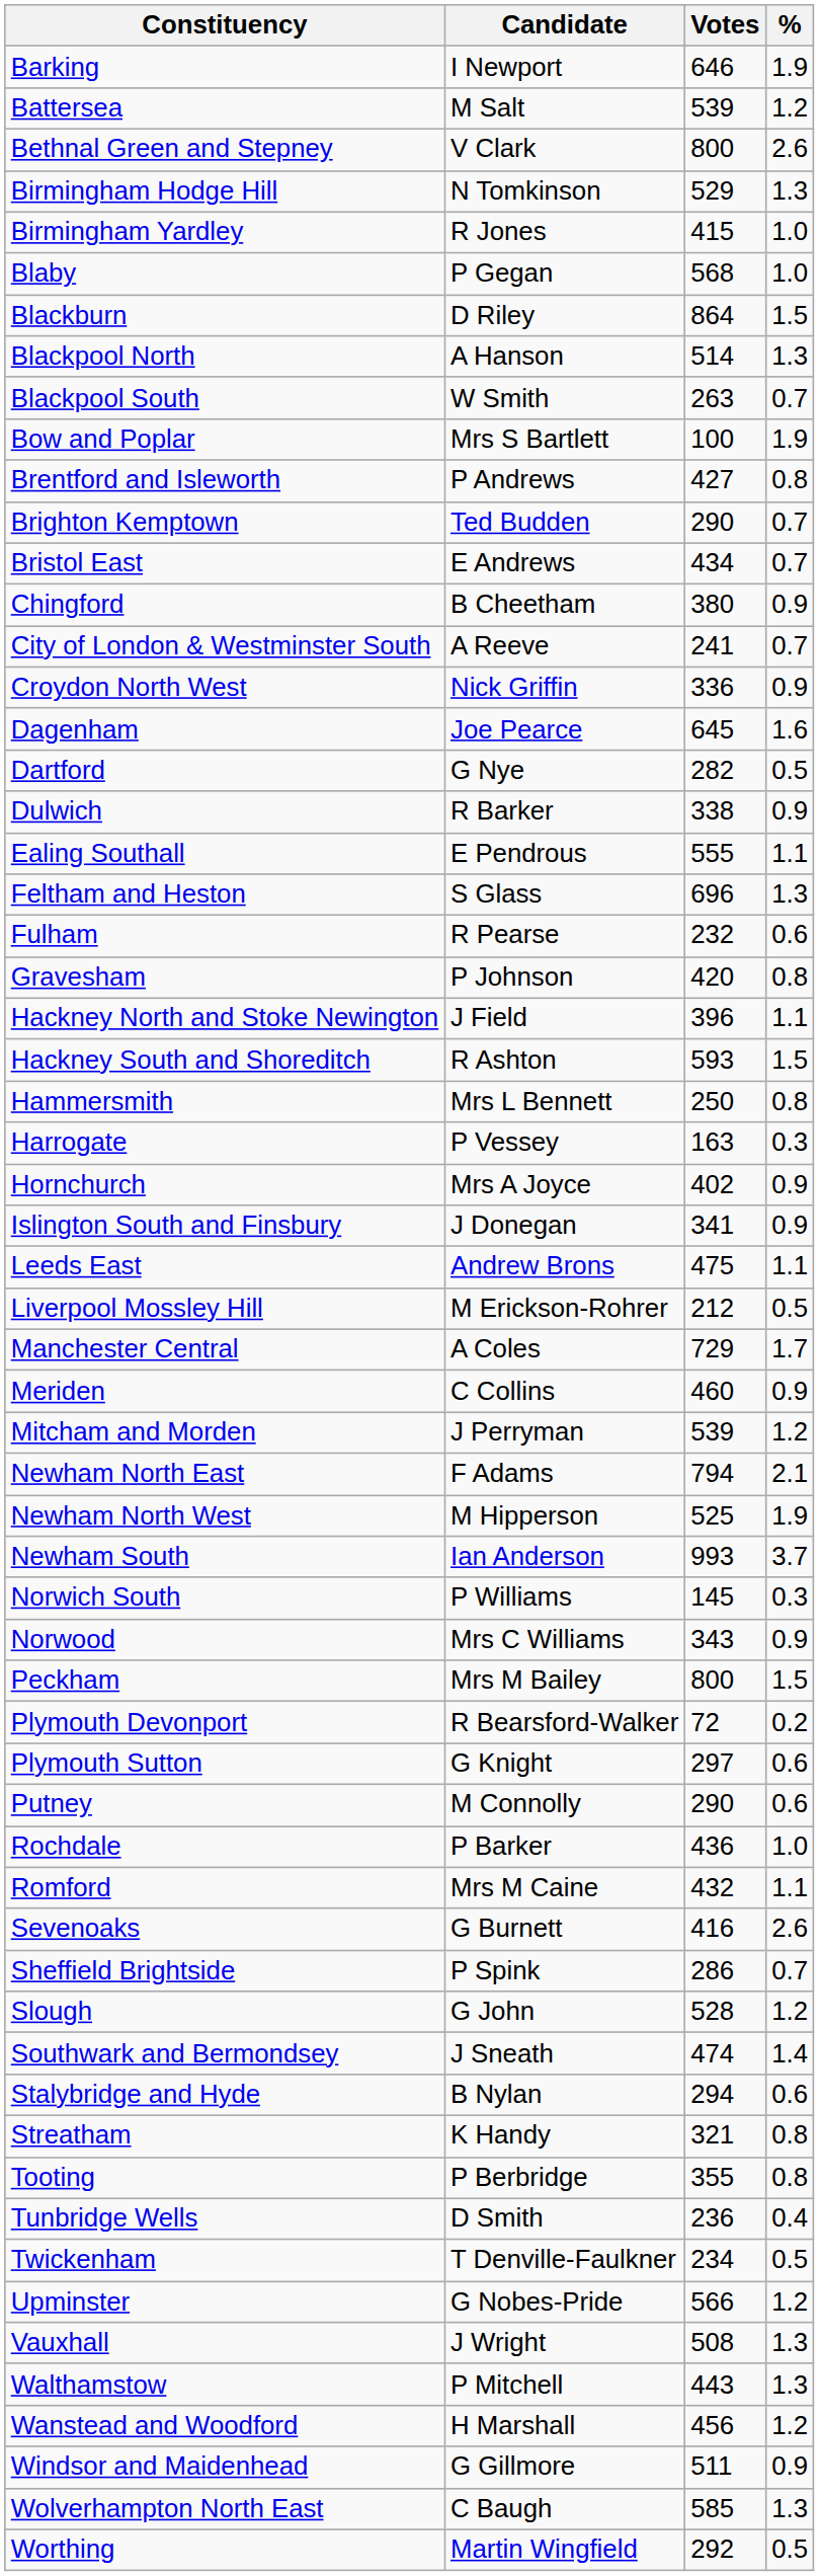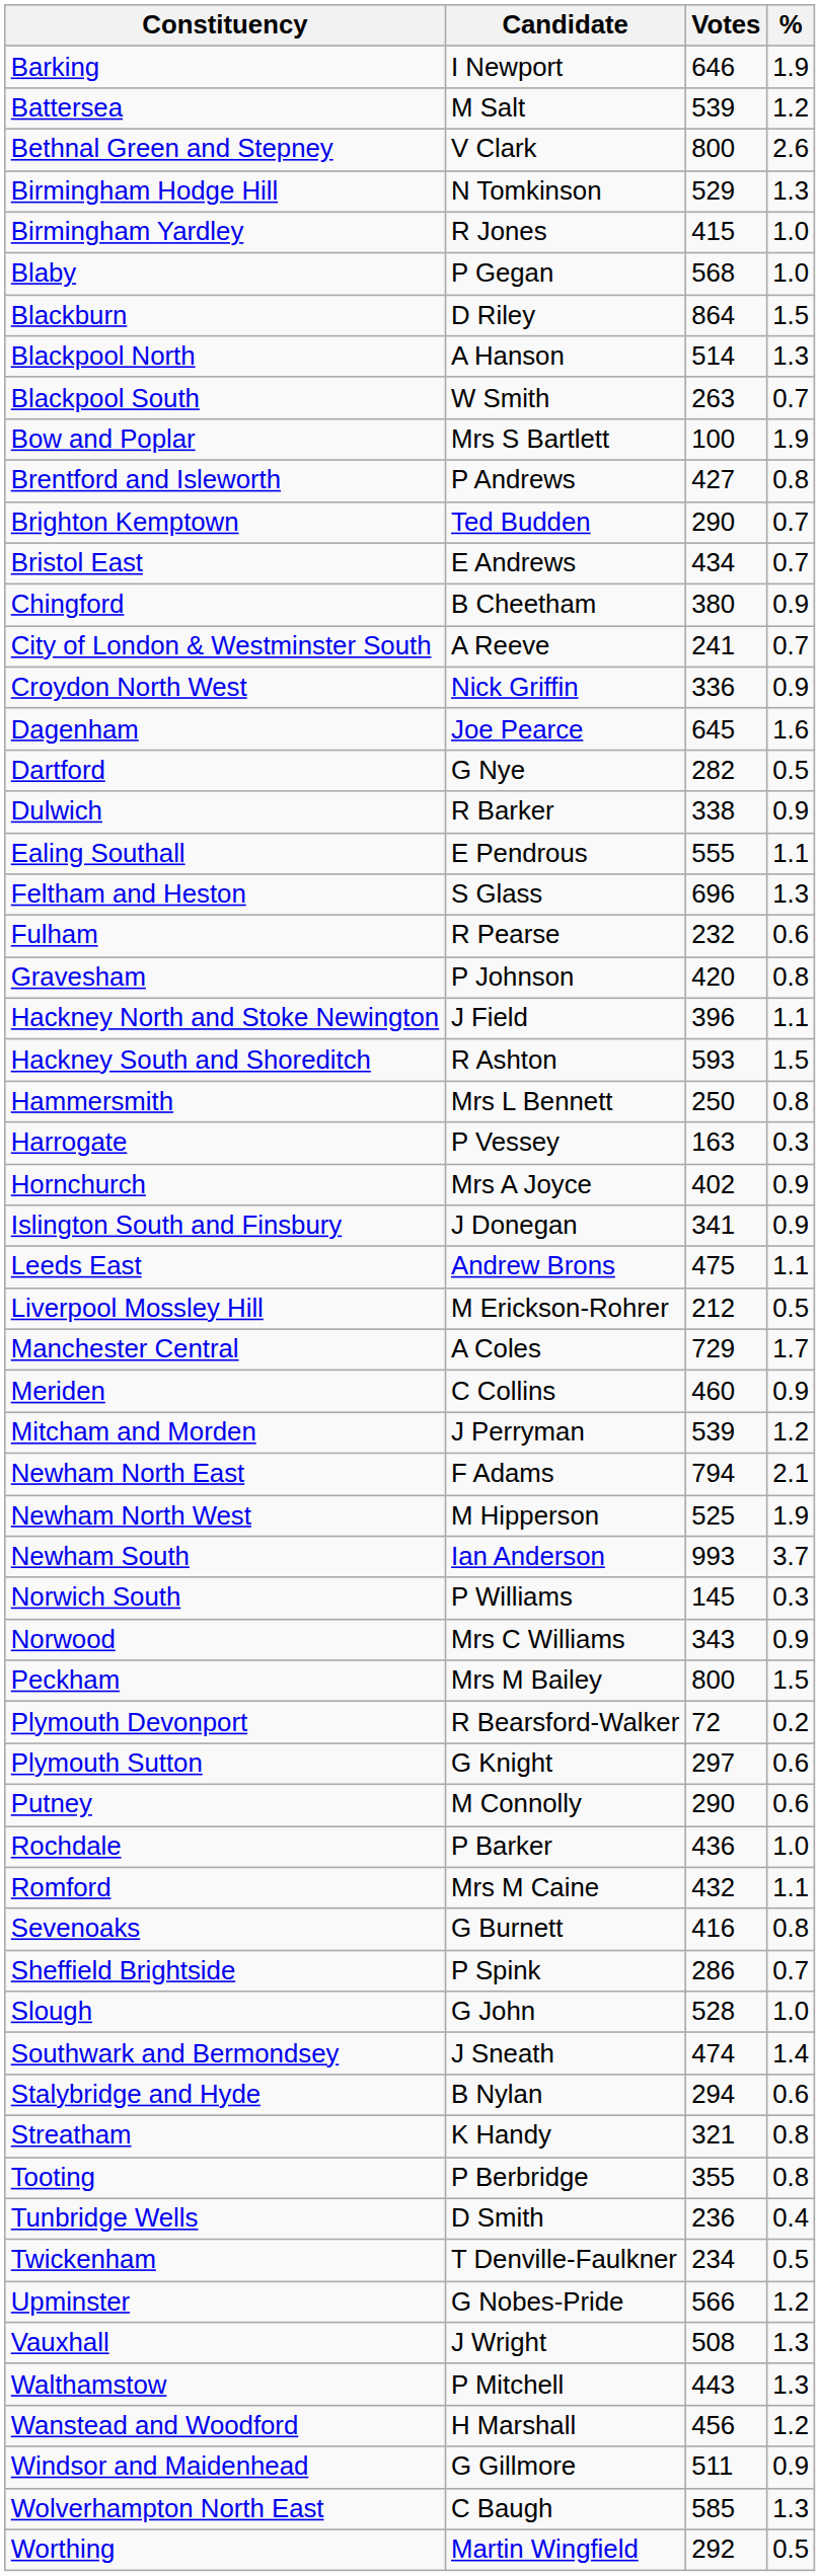Sevenoaks | %: 2.6 -> 0.8
Slough | %: 1.2 -> 1.0
